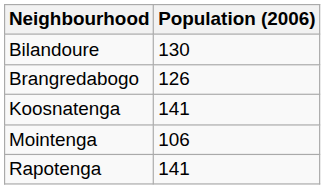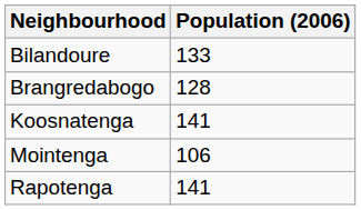Bilandoure | Population (2006): 130 -> 133
Brangredabogo | Population (2006): 126 -> 128
